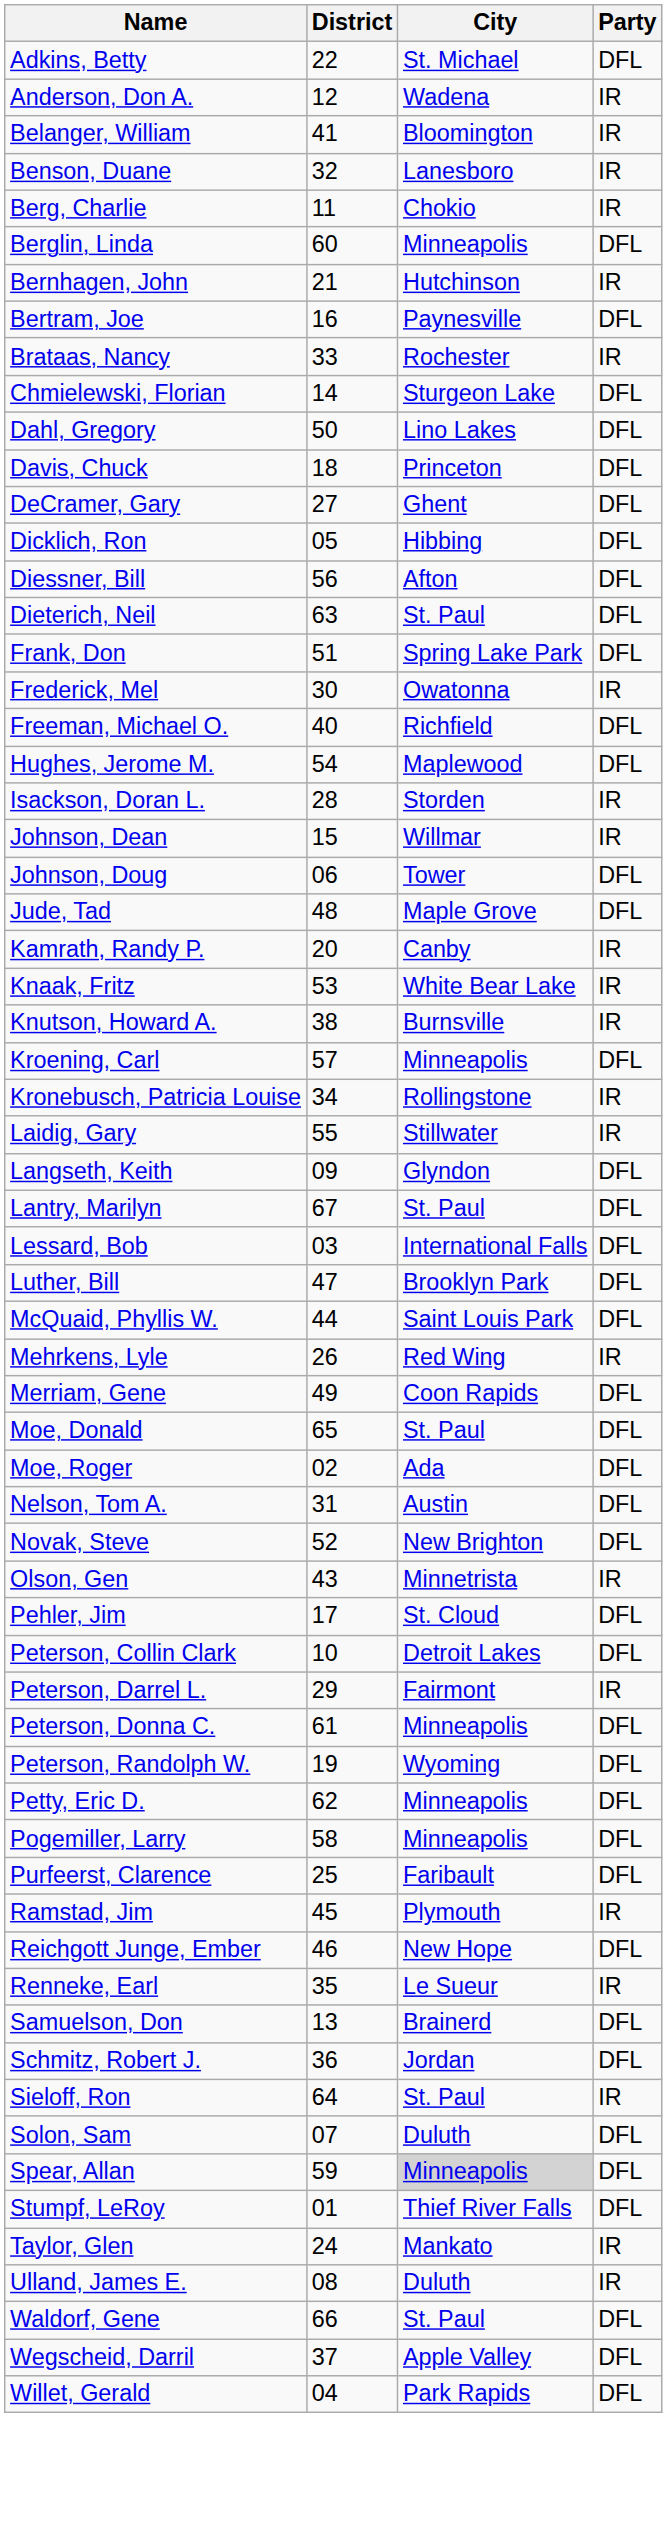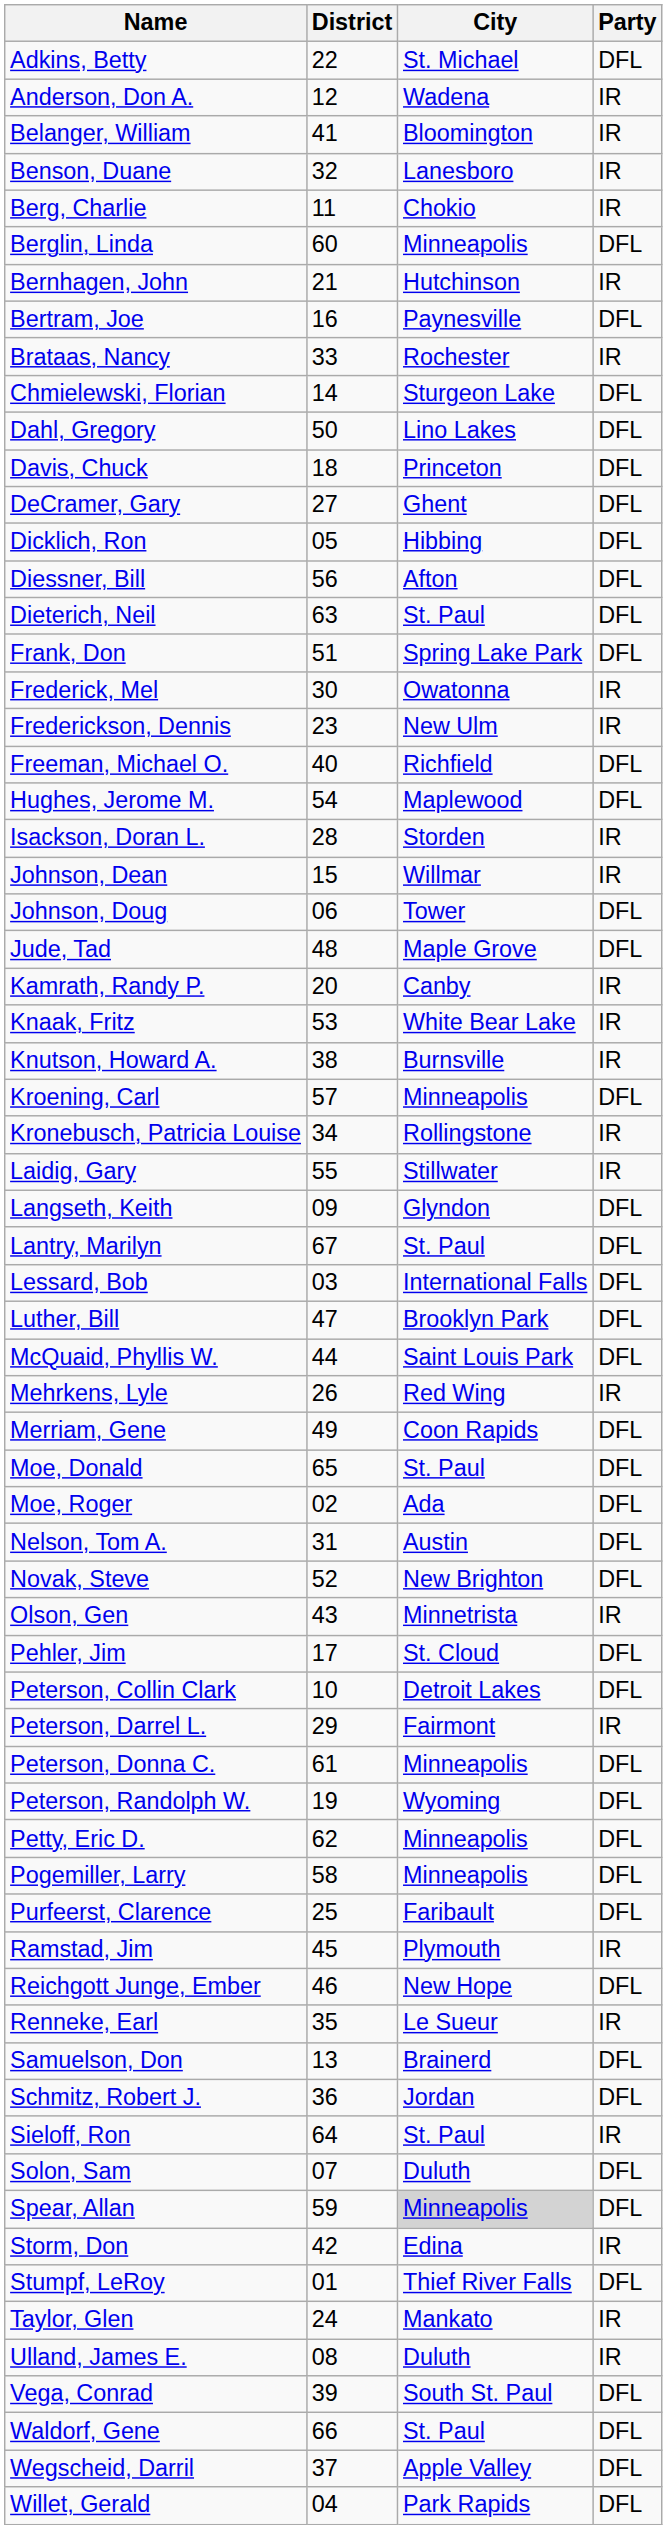+ row: Frederickson, Dennis | 23 | New Ulm | IR
+ row: Storm, Don | 42 | Edina | IR
+ row: Vega, Conrad | 39 | South St. Paul | DFL
